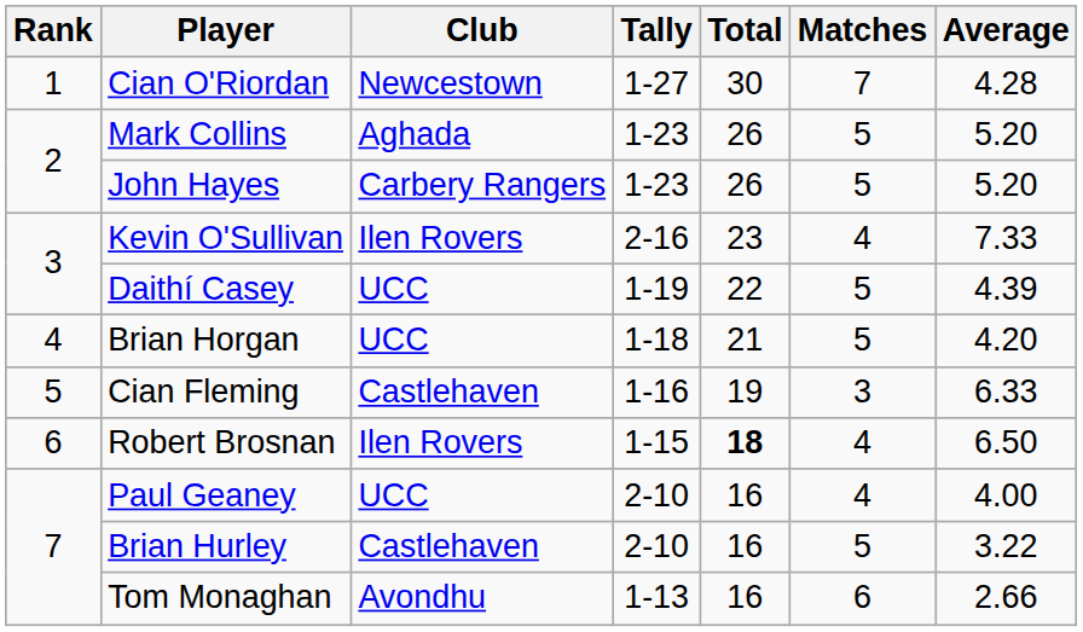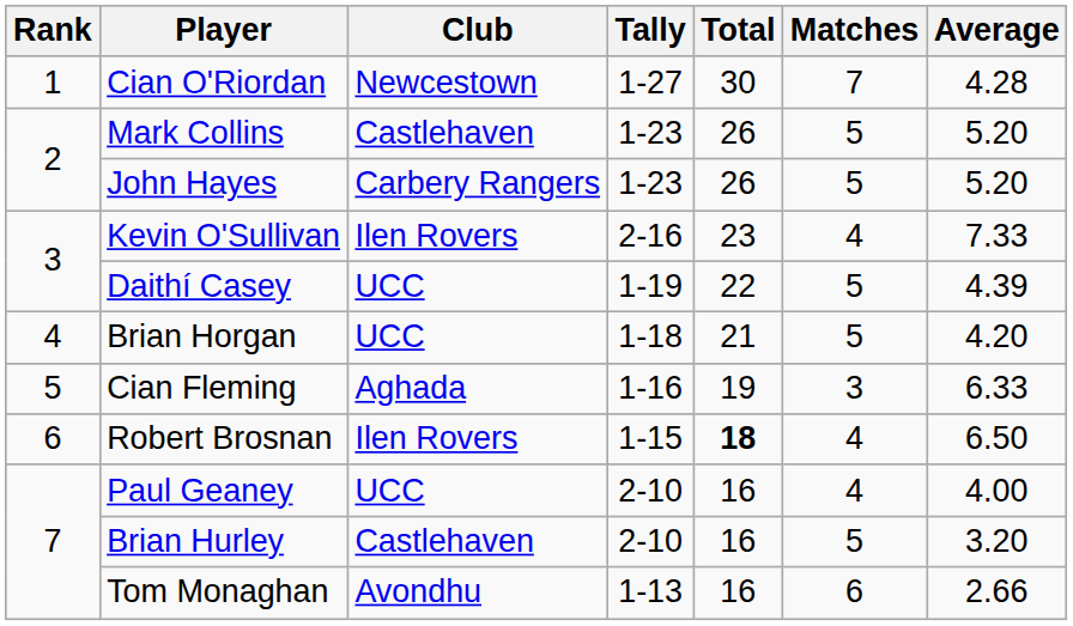Mark Collins | Club: Aghada -> Castlehaven
Cian Fleming | Club: Castlehaven -> Aghada
Brian Hurley | Average: 3.22 -> 3.20
